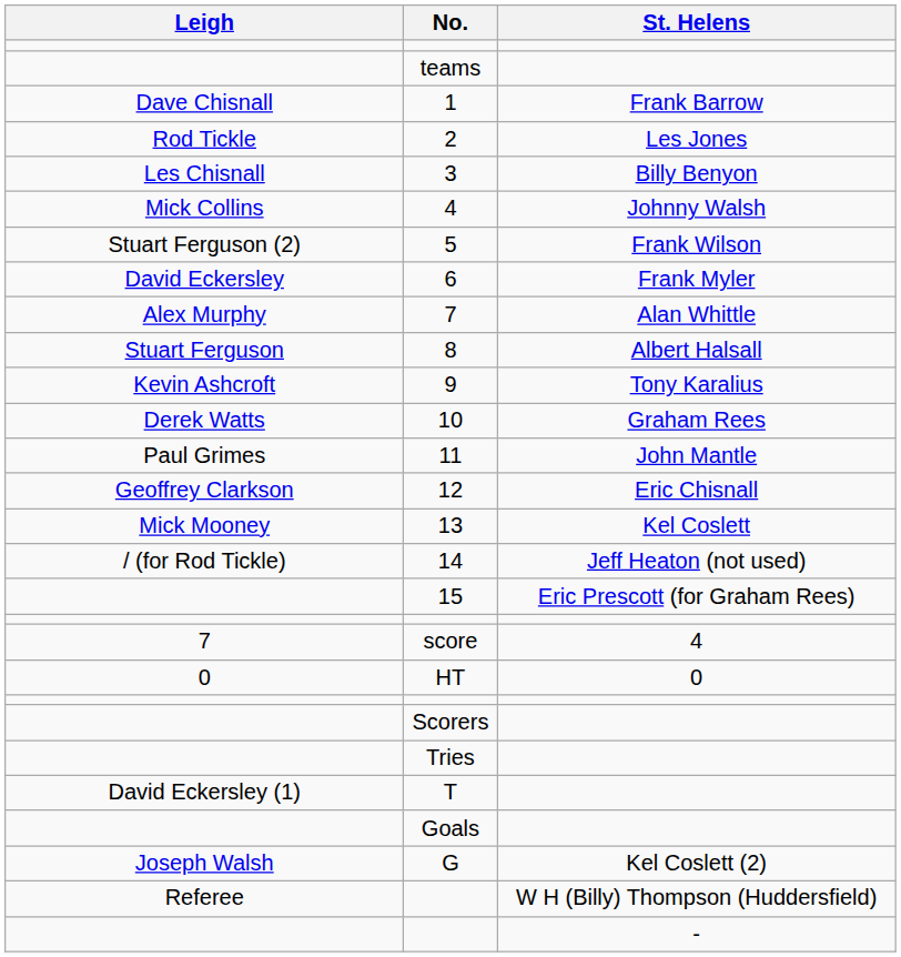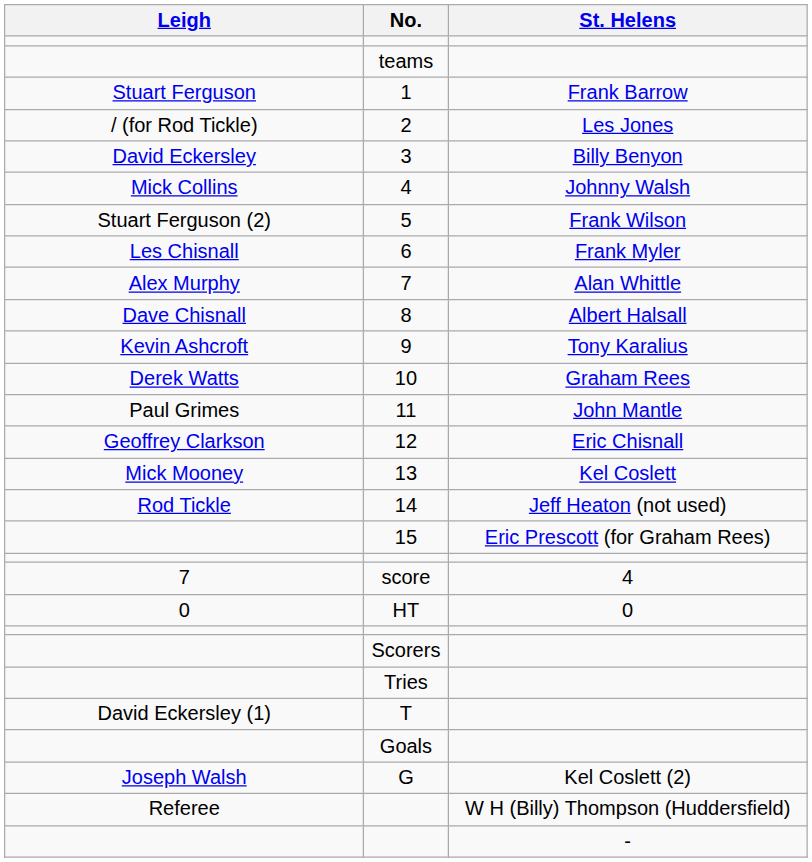1 | Leigh: Dave Chisnall -> Stuart Ferguson
2 | Leigh: Rod Tickle -> / (for Rod Tickle)
3 | Leigh: Les Chisnall -> David Eckersley
6 | Leigh: David Eckersley -> Les Chisnall
8 | Leigh: Stuart Ferguson -> Dave Chisnall
14 | Leigh: / (for Rod Tickle) -> Rod Tickle
